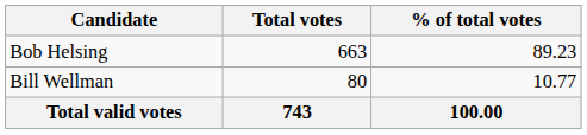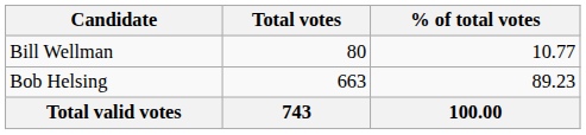rows swapped: Bob Helsing <-> Bill Wellman
